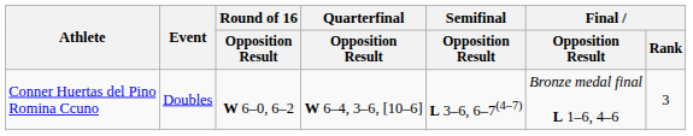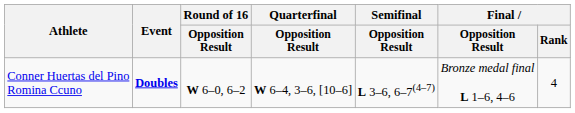Conner Huertas del Pino Romina Ccuno | Event: normal -> bold
Conner Huertas del Pino Romina Ccuno | Final / Rank: 3 -> 4
